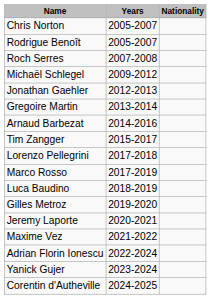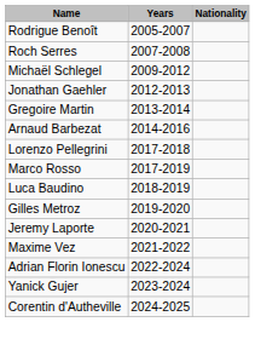- row: Chris Norton | 2005-2007
- row: Tim Zangger | 2015-2017
